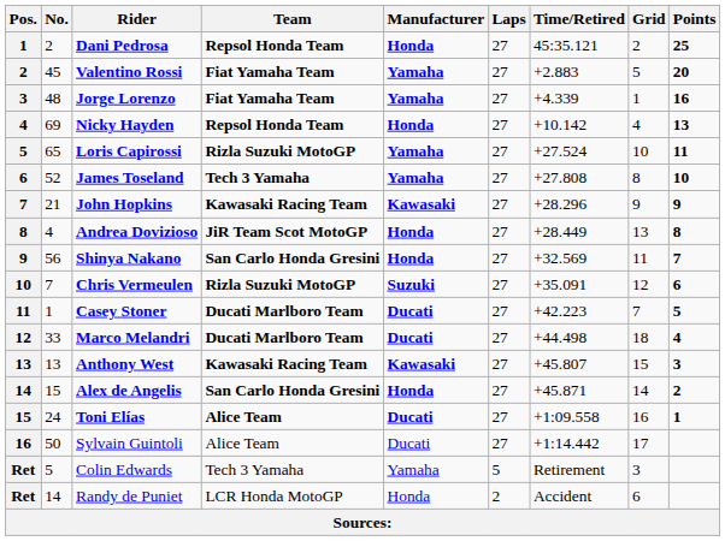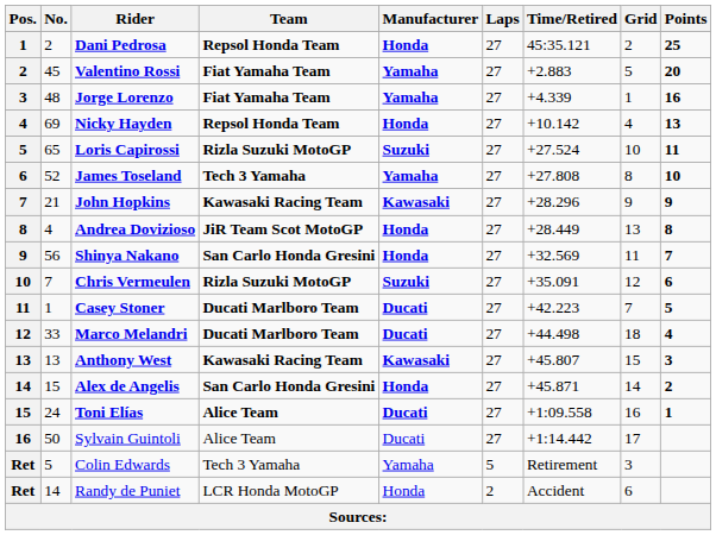Loris Capirossi | Manufacturer: Yamaha -> Suzuki
